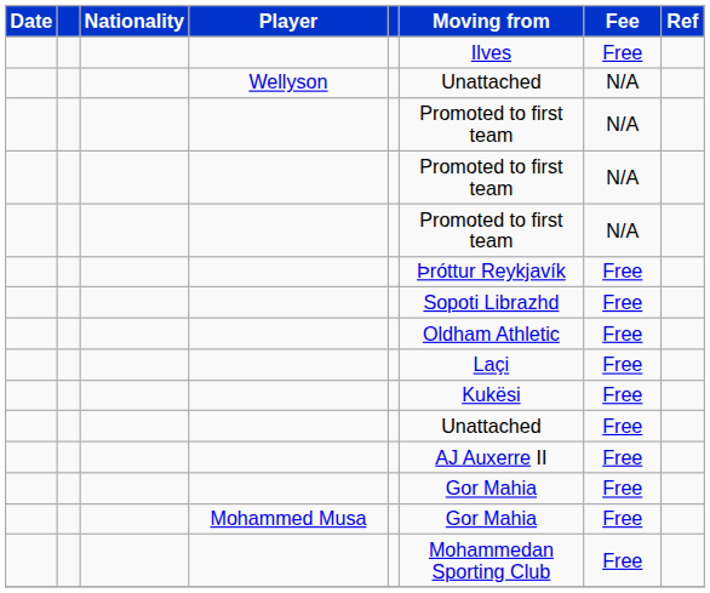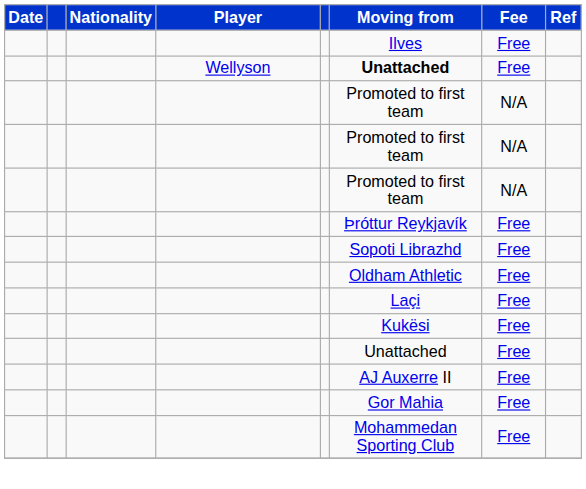Wellyson | Moving from: normal -> bold
Wellyson | Fee: N/A -> Free
- row: Mohammed Musa | Gor Mahia | Free
